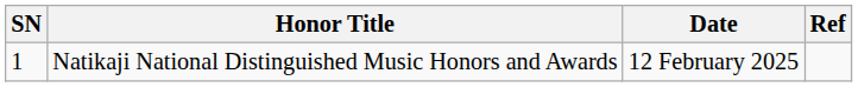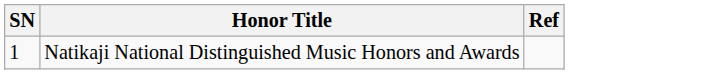- column: Date | 12 February 2025
